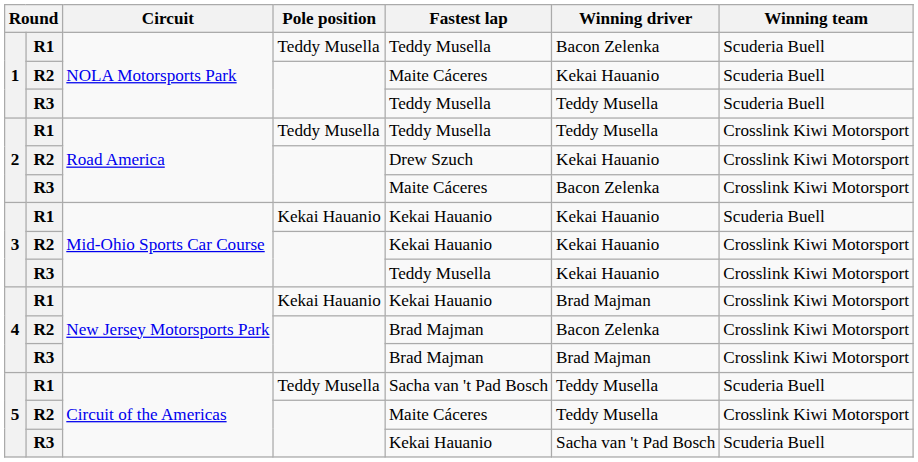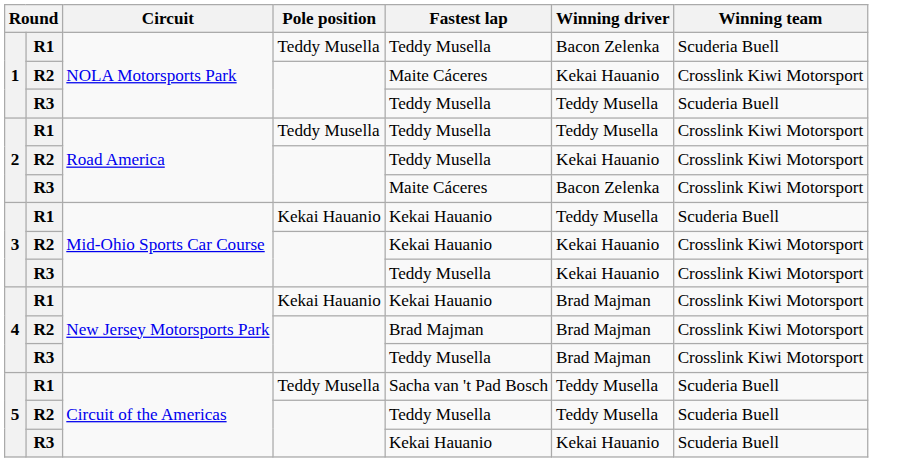1 / R2 | Winning team: Scuderia Buell -> Crosslink Kiwi Motorsport
2 / R2 | Fastest lap: Drew Szuch -> Teddy Musella
3 / R1 | Winning driver: Kekai Hauanio -> Teddy Musella
4 / R2 | Winning driver: Bacon Zelenka -> Brad Majman
4 / R3 | Fastest lap: Brad Majman -> Teddy Musella
5 / R2 | Fastest lap: Maite Cáceres -> Teddy Musella
5 / R2 | Winning team: Crosslink Kiwi Motorsport -> Scuderia Buell
5 / R3 | Winning driver: Sacha van 't Pad Bosch -> Kekai Hauanio
